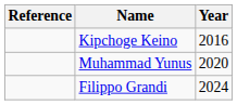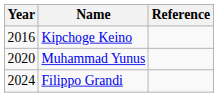columns swapped: Year <-> Reference
